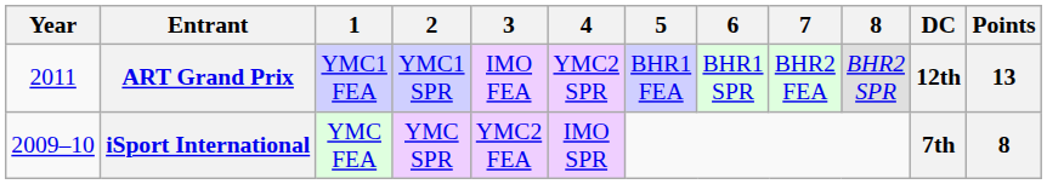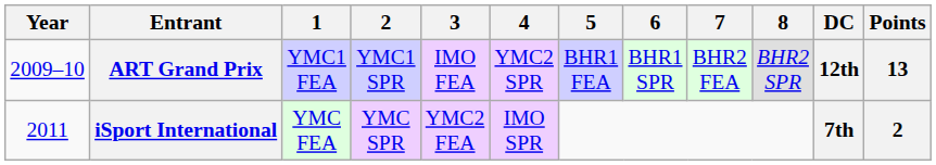ART Grand Prix | Year: 2011 -> 2009–10
iSport International | Year: 2009–10 -> 2011
iSport International | Points: 8 -> 2
